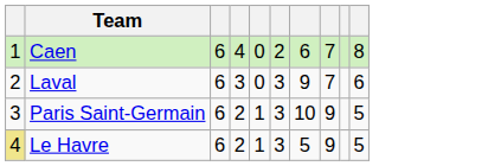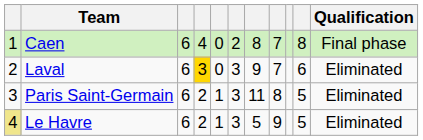+ column: Qualification | Final phase | Eliminated | Eliminated | Eliminated
Caen | column 7: 6 -> 8
Laval | column 4: no background -> gold background
Paris Saint-Germain | column 7: 10 -> 11
Paris Saint-Germain | column 8: 9 -> 8
